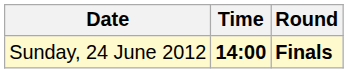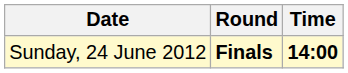columns swapped: Time <-> Round
